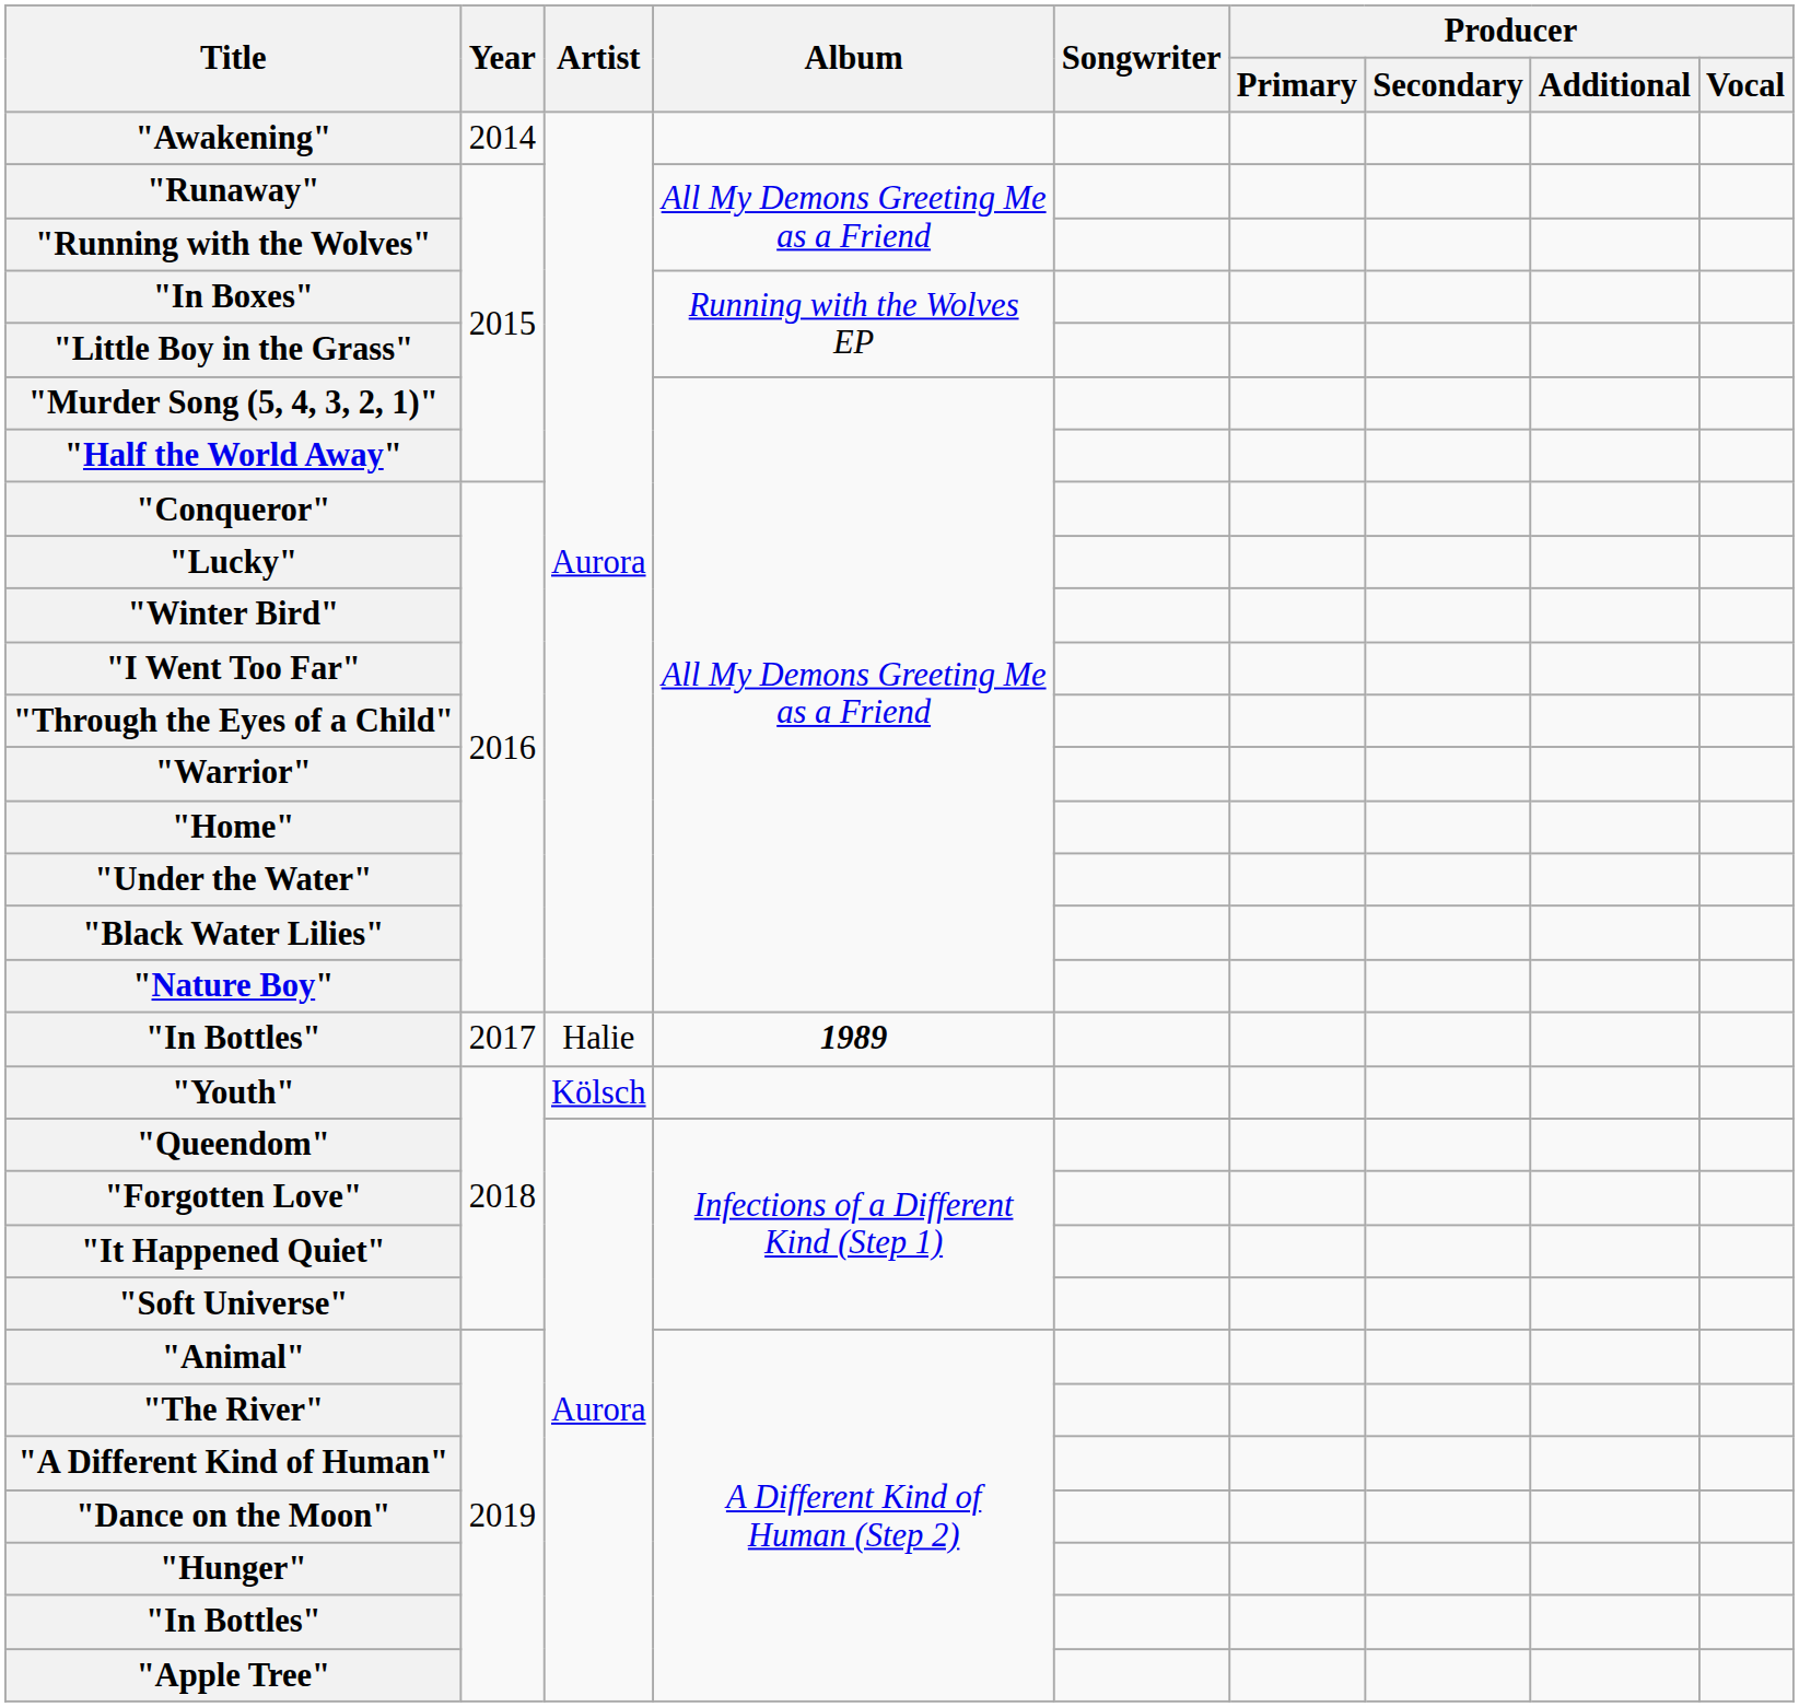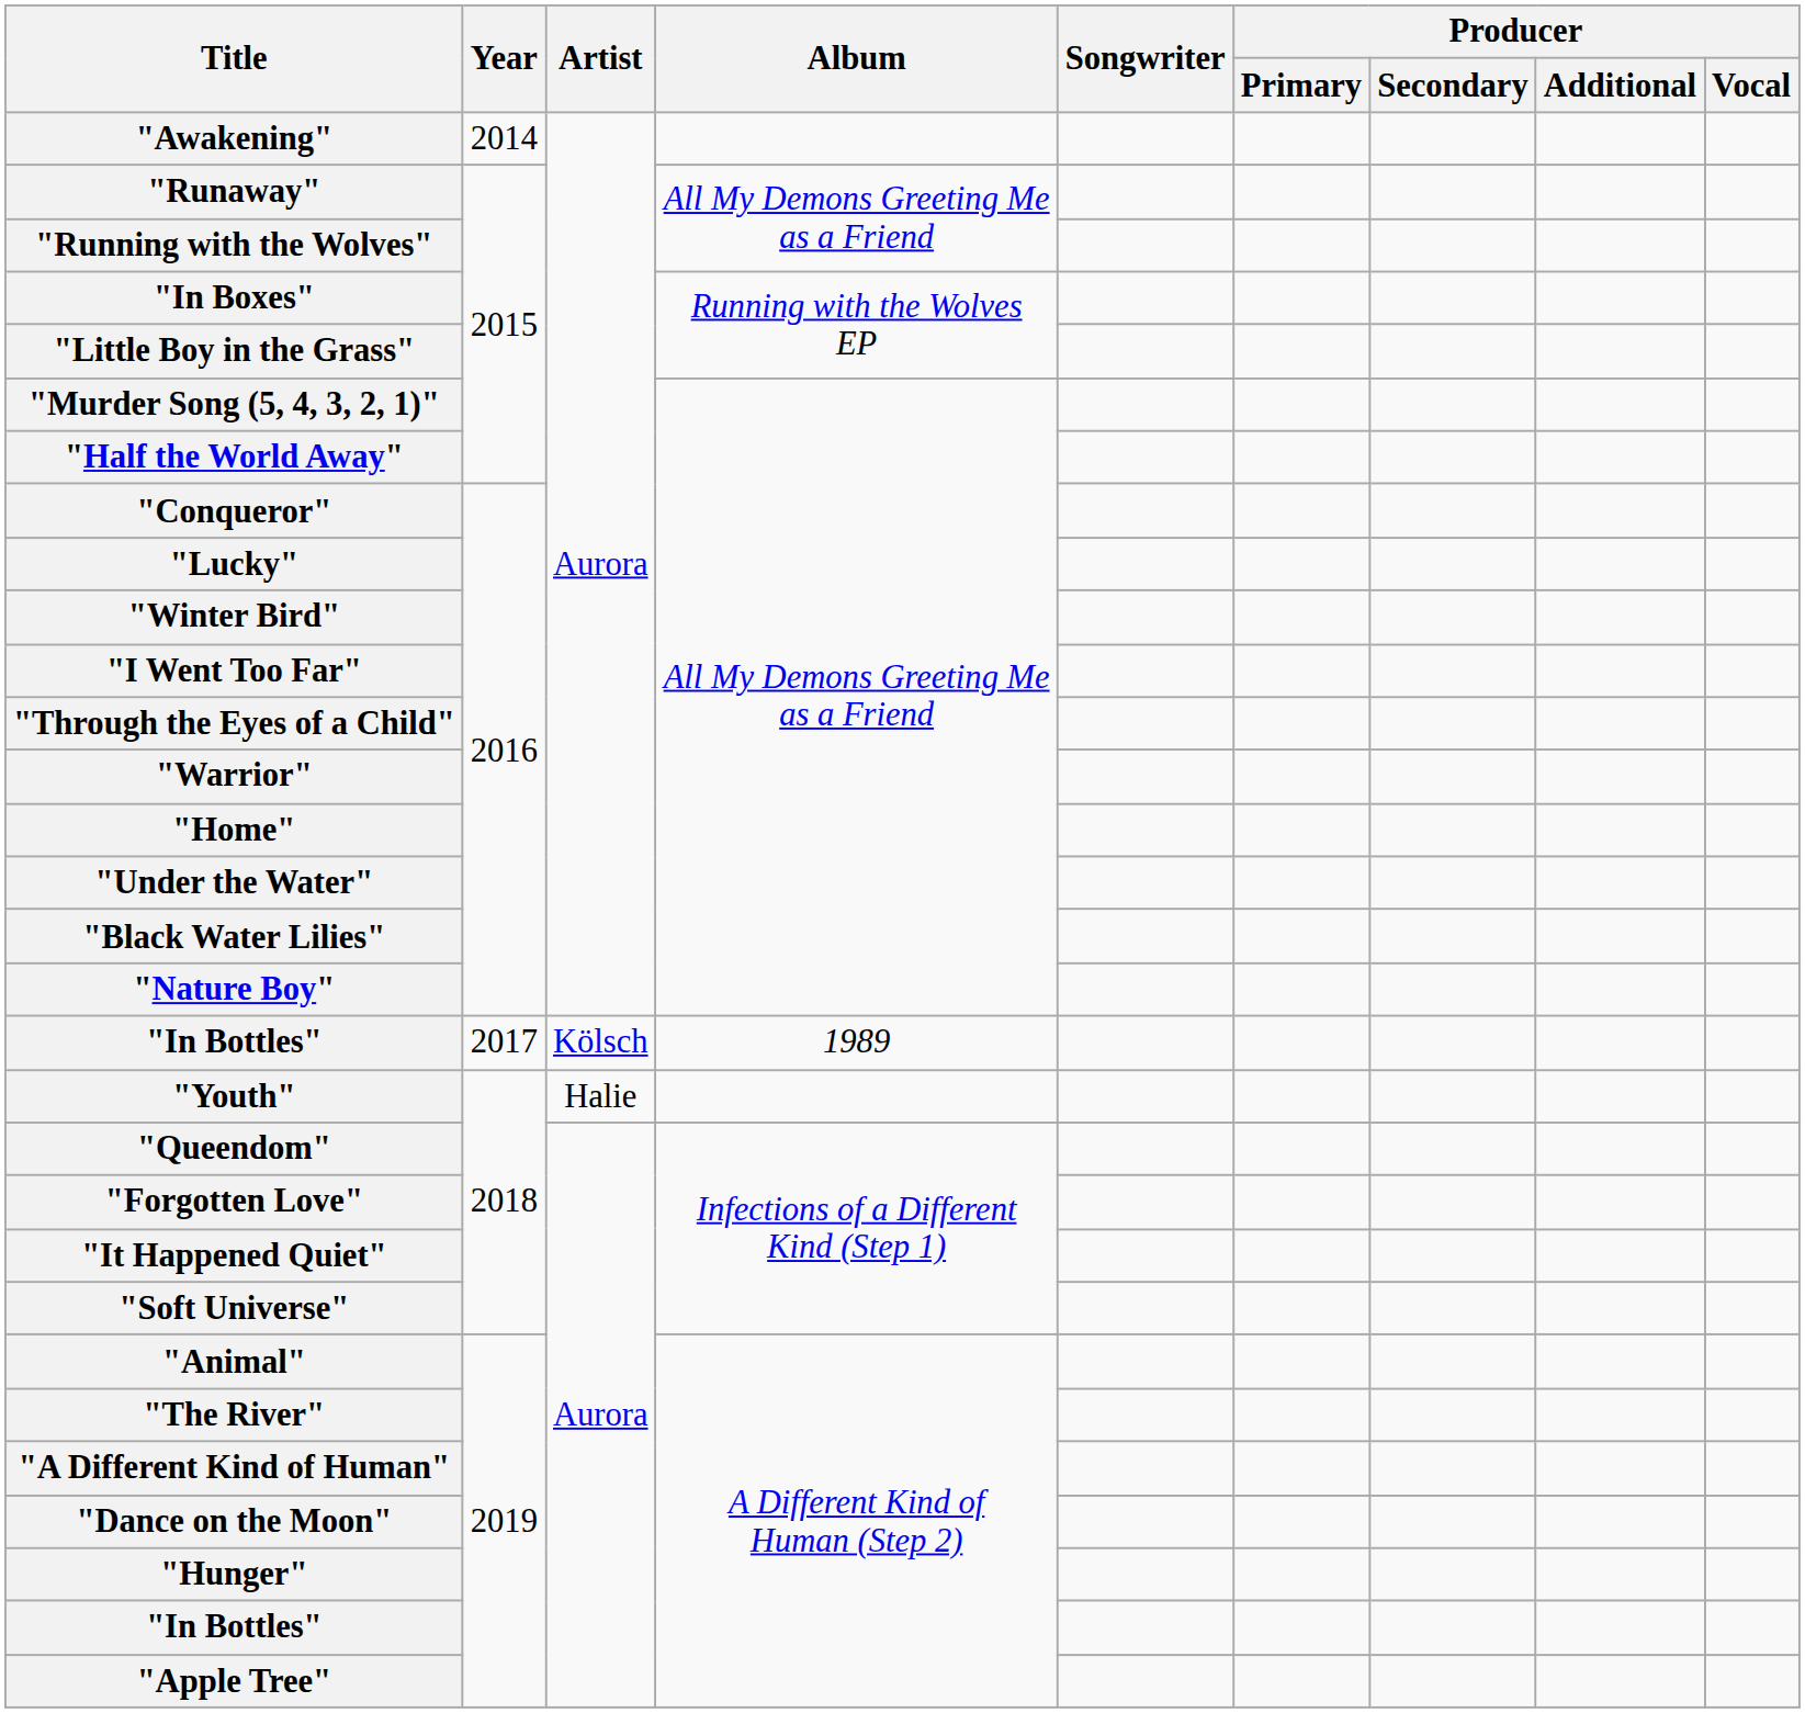"In Bottles" / 2017 | Artist: Halie -> Kölsch
"In Bottles" / 2017 | Album: bold -> normal
"Youth" | Artist: Kölsch -> Halie
